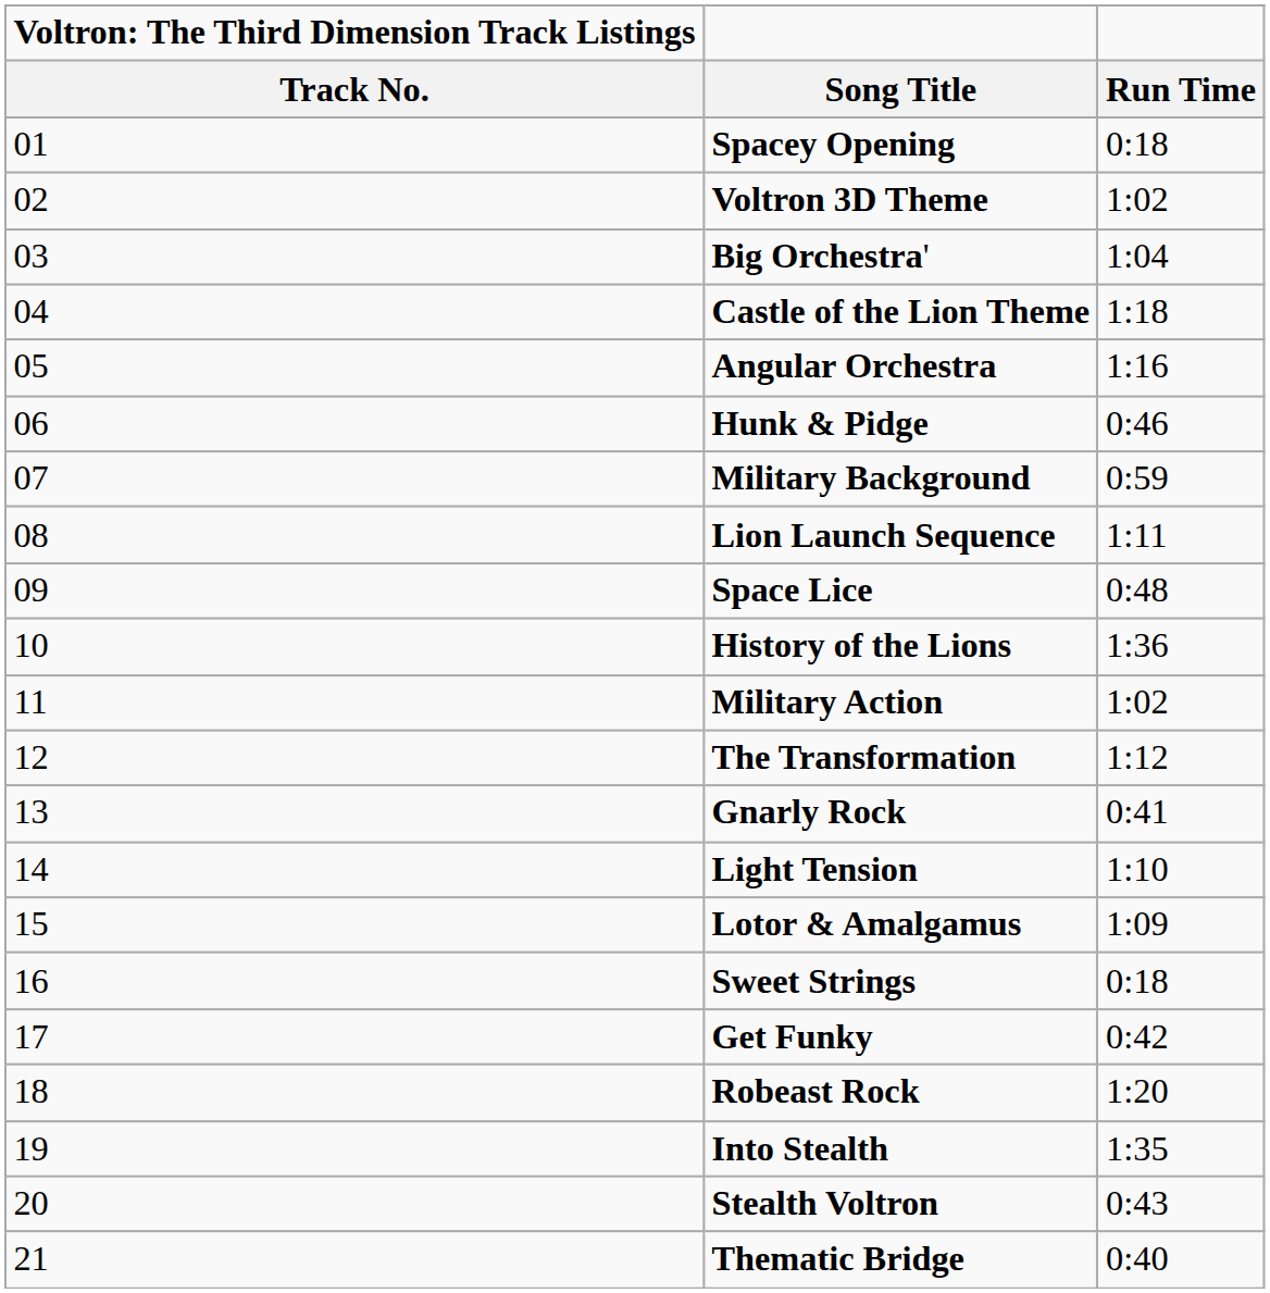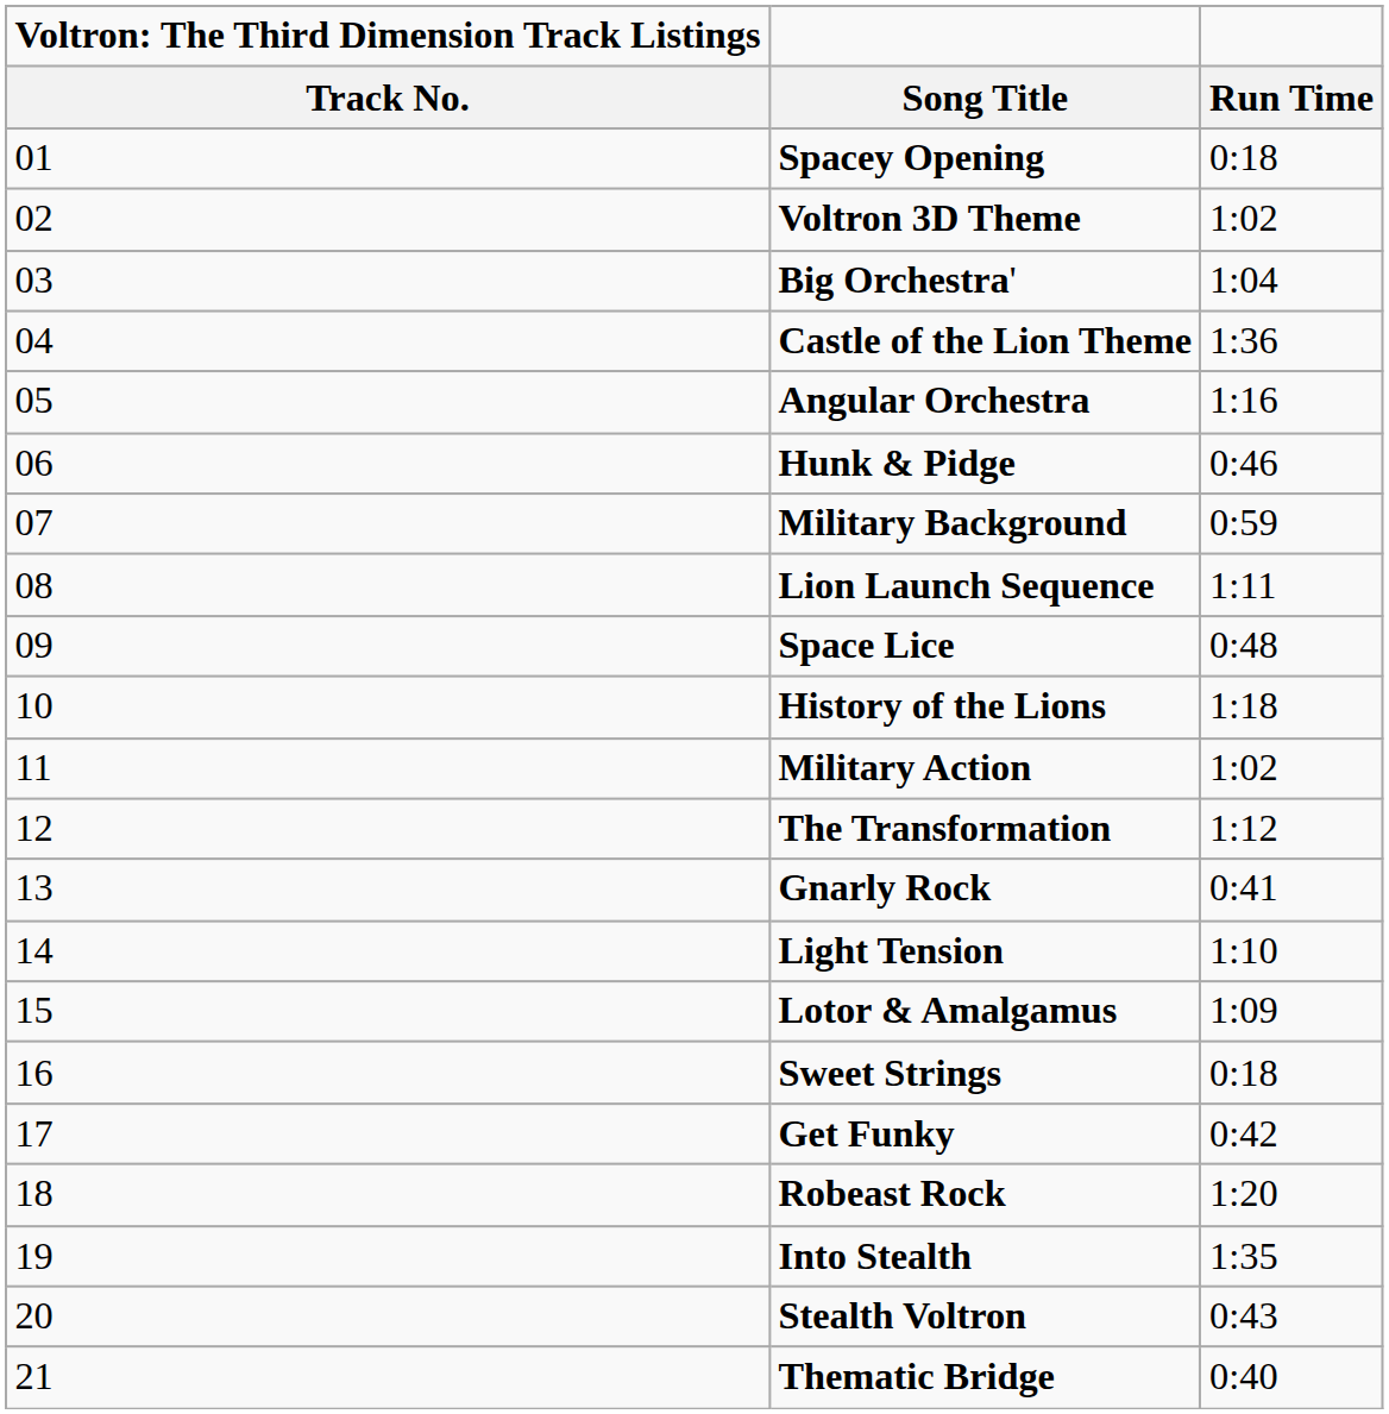Castle of the Lion Theme | Run Time: 1:18 -> 1:36
History of the Lions | Run Time: 1:36 -> 1:18
